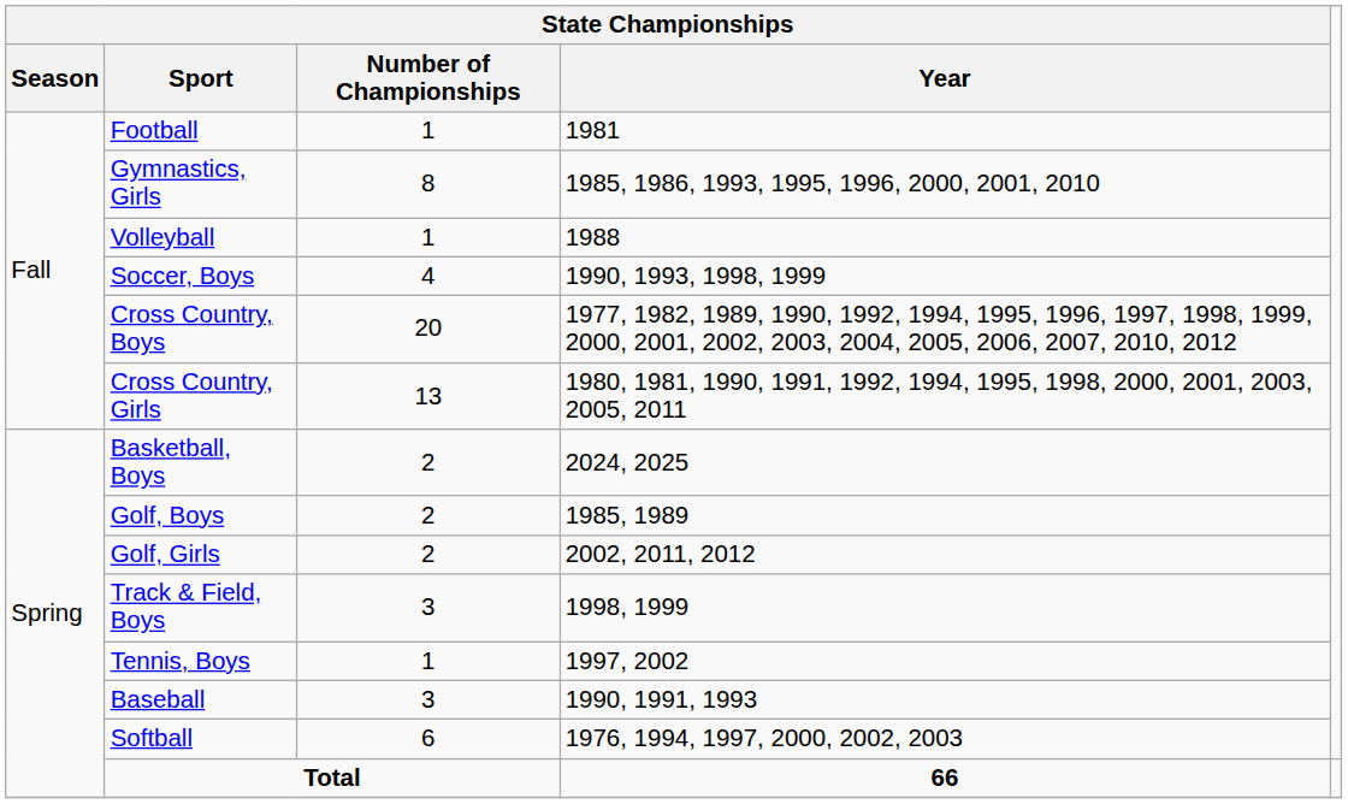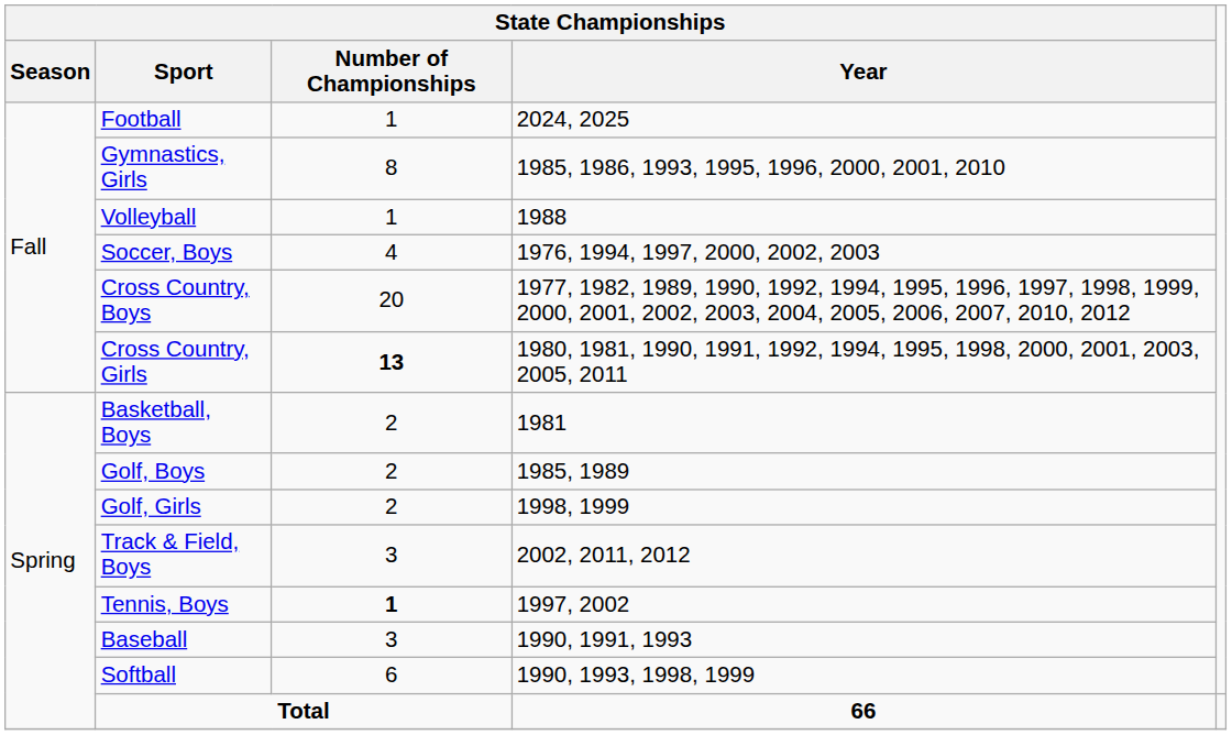Football | State Championships / Year: 1981 -> 2024, 2025
Soccer, Boys | State Championships / Year: 1990, 1993, 1998, 1999 -> 1976, 1994, 1997, 2000, 2002, 2003
Cross Country, Girls | State Championships / Number of Championships: normal -> bold
Basketball, Boys | State Championships / Year: 2024, 2025 -> 1981
Golf, Girls | State Championships / Year: 2002, 2011, 2012 -> 1998, 1999
Track & Field, Boys | State Championships / Year: 1998, 1999 -> 2002, 2011, 2012
Tennis, Boys | State Championships / Number of Championships: normal -> bold
Softball | State Championships / Year: 1976, 1994, 1997, 2000, 2002, 2003 -> 1990, 1993, 1998, 1999
